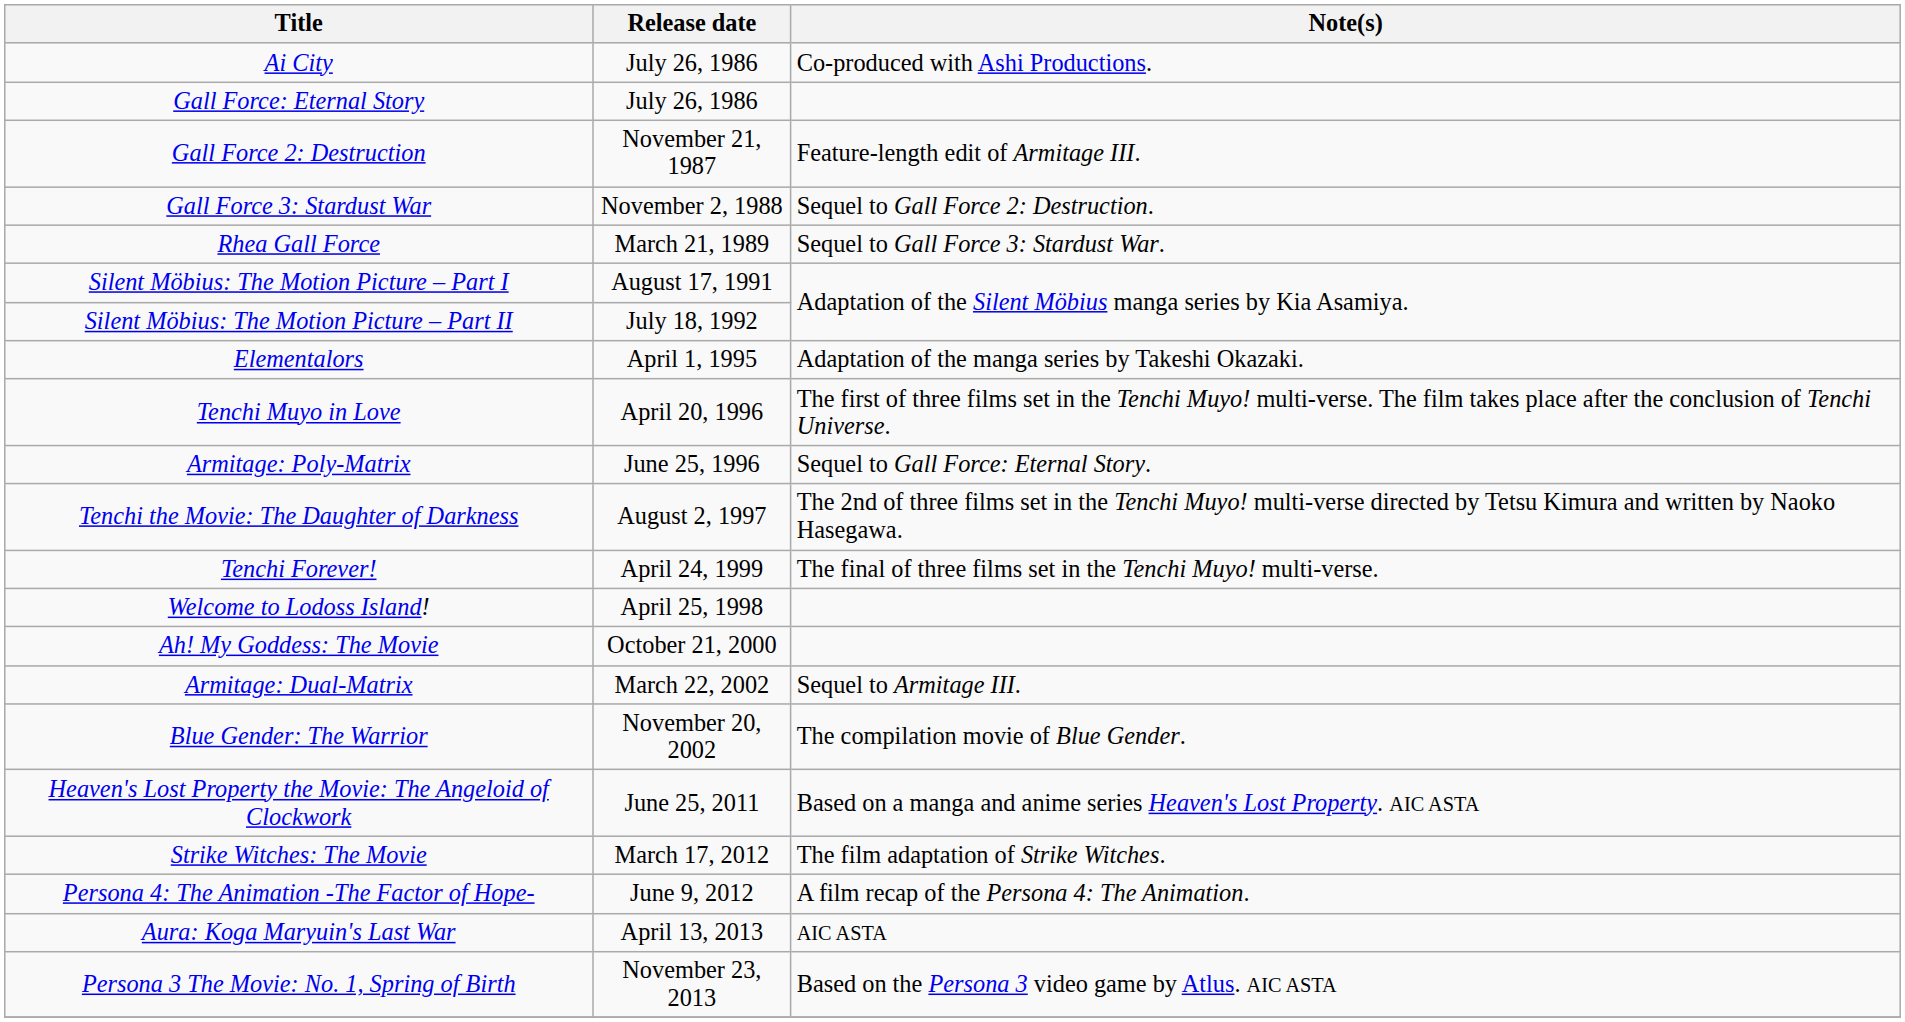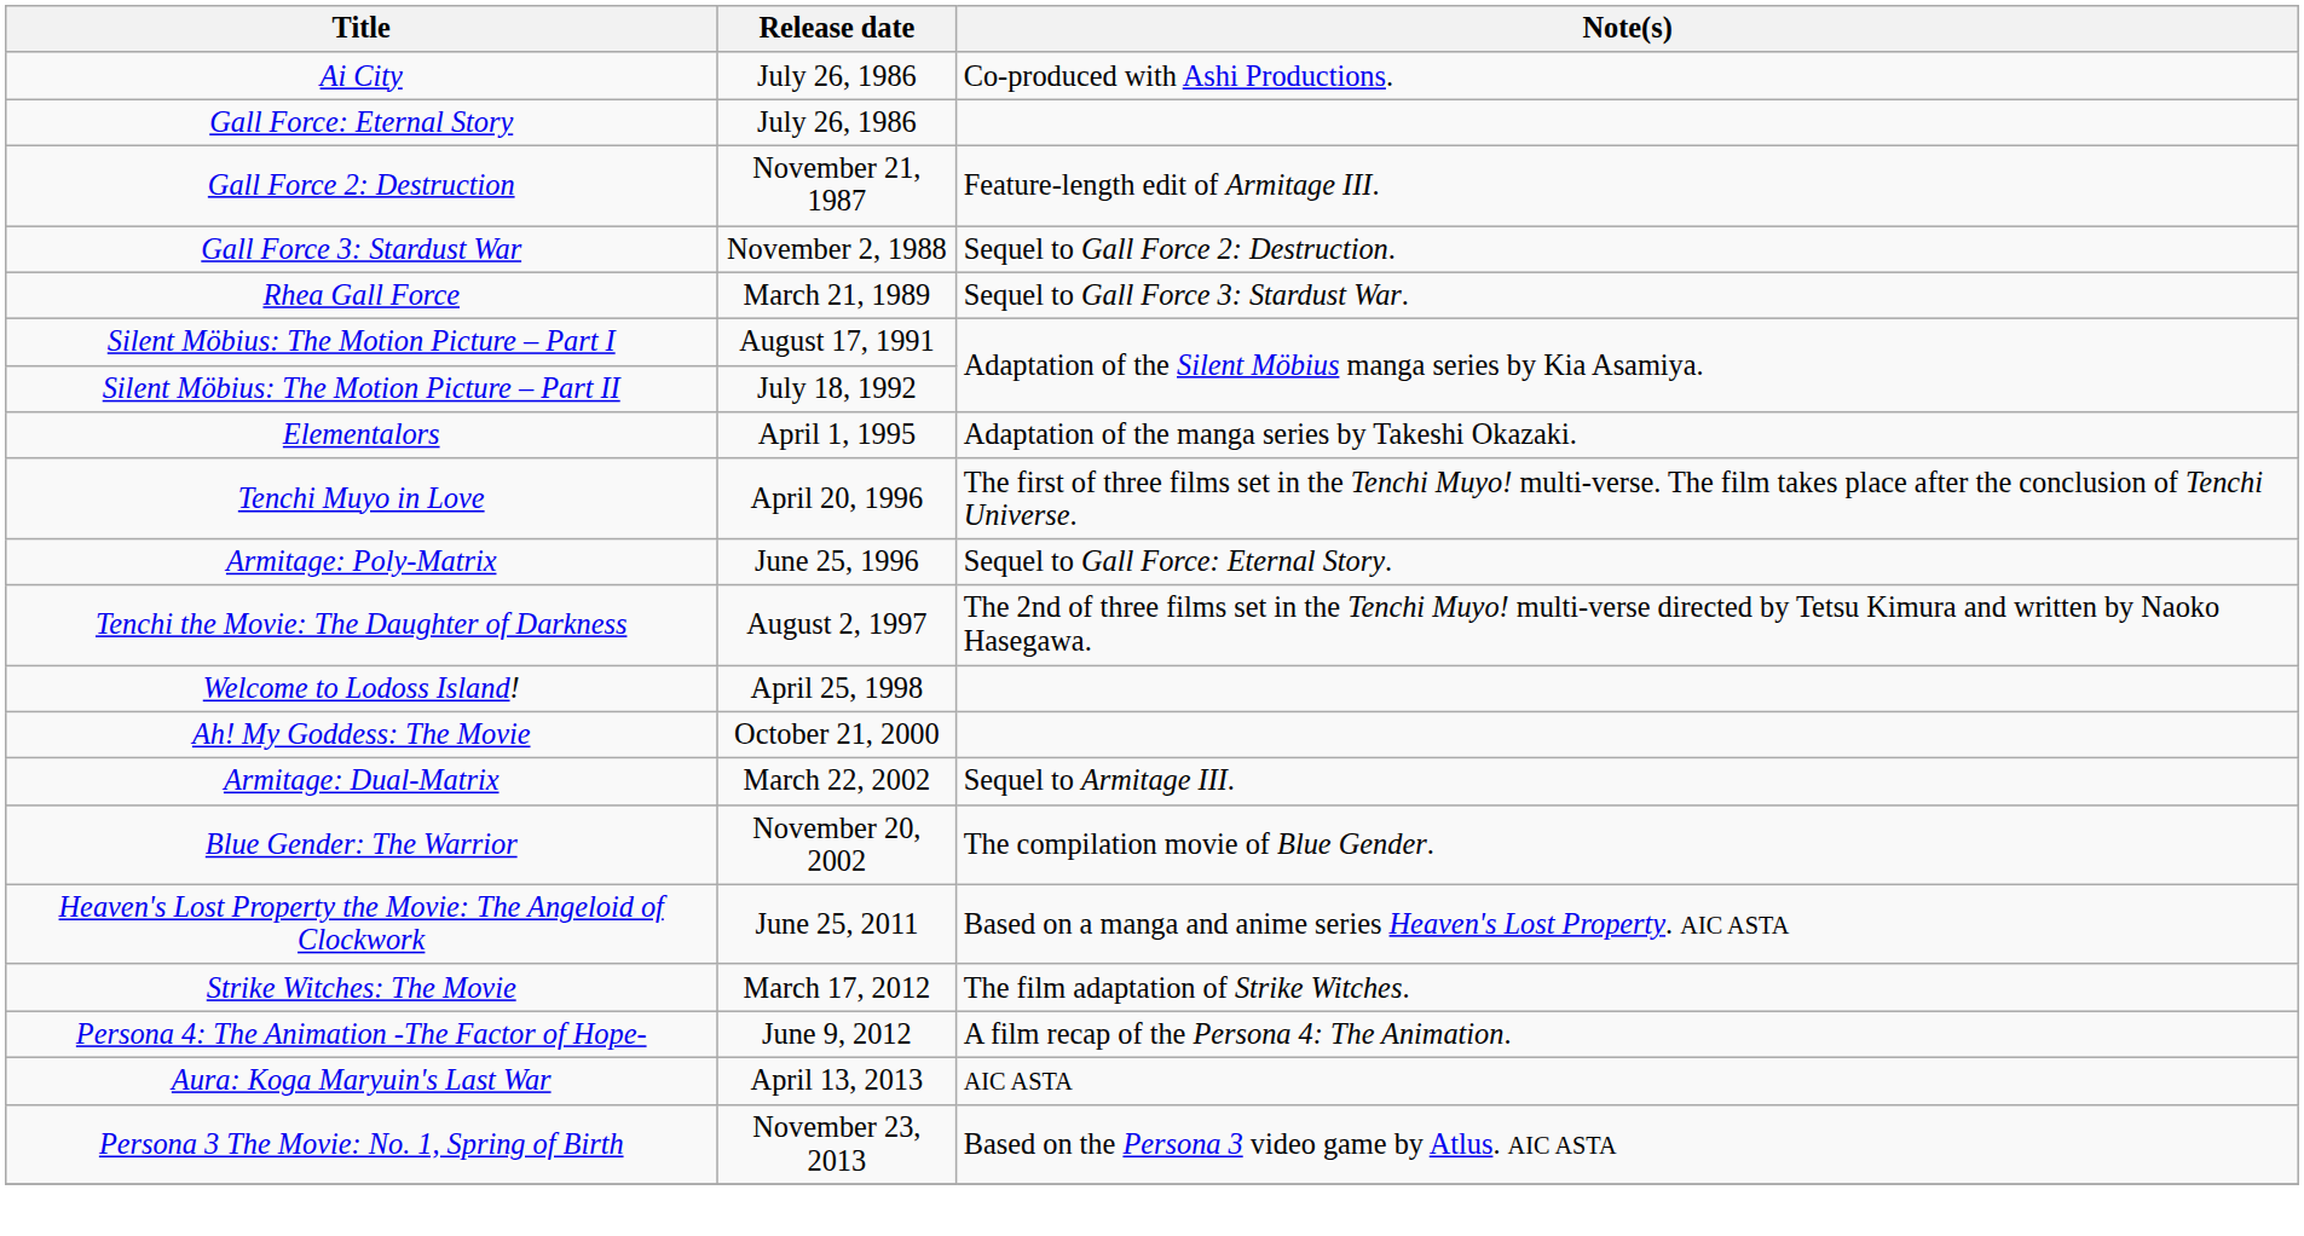- row: Tenchi Forever! | April 24, 1999 | The final of three films set in the Tenchi Muyo! multi-verse.
